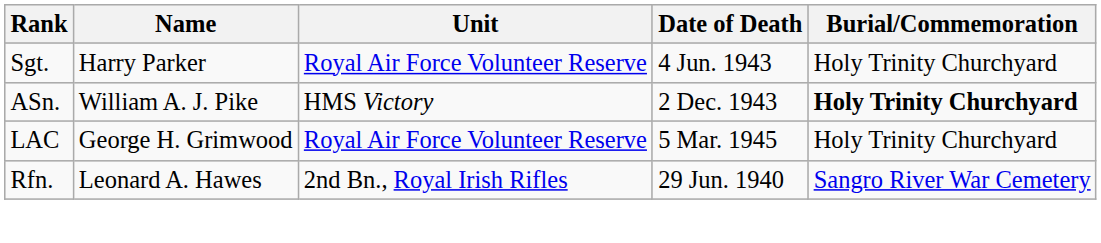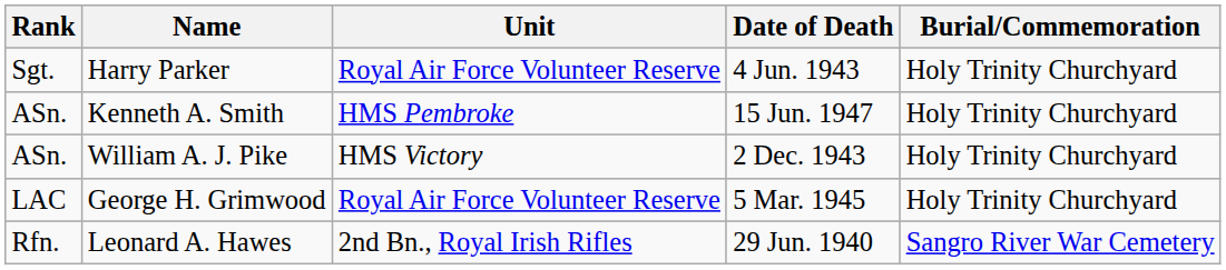+ row: ASn. | Kenneth A. Smith | HMS Pembroke | 15 Jun. 1947 | Holy Trinity Churchyard
William A. J. Pike | Burial/Commemoration: bold -> normal
